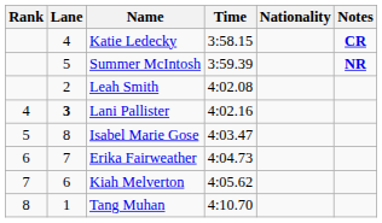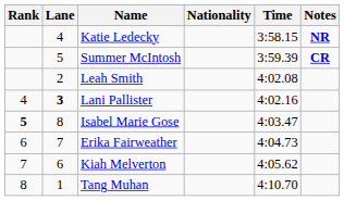columns swapped: Nationality <-> Time
Katie Ledecky | Notes: CR -> NR
Summer McIntosh | Notes: NR -> CR
Isabel Marie Gose | Rank: normal -> bold
